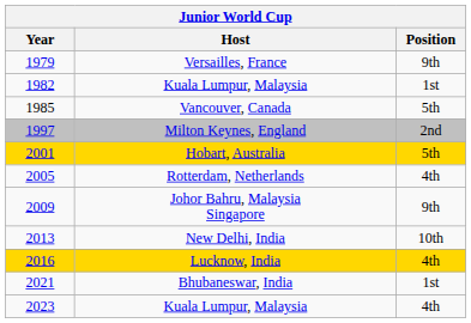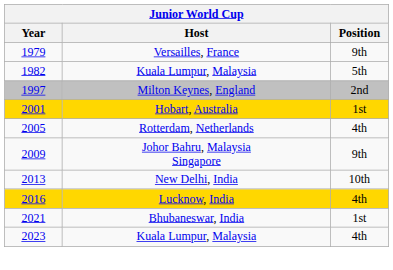1982 / Kuala Lumpur, Malaysia | Position: 1st -> 5th
- row: 1985 | Vancouver, Canada | 5th
Hobart, Australia | Position: 5th -> 1st
